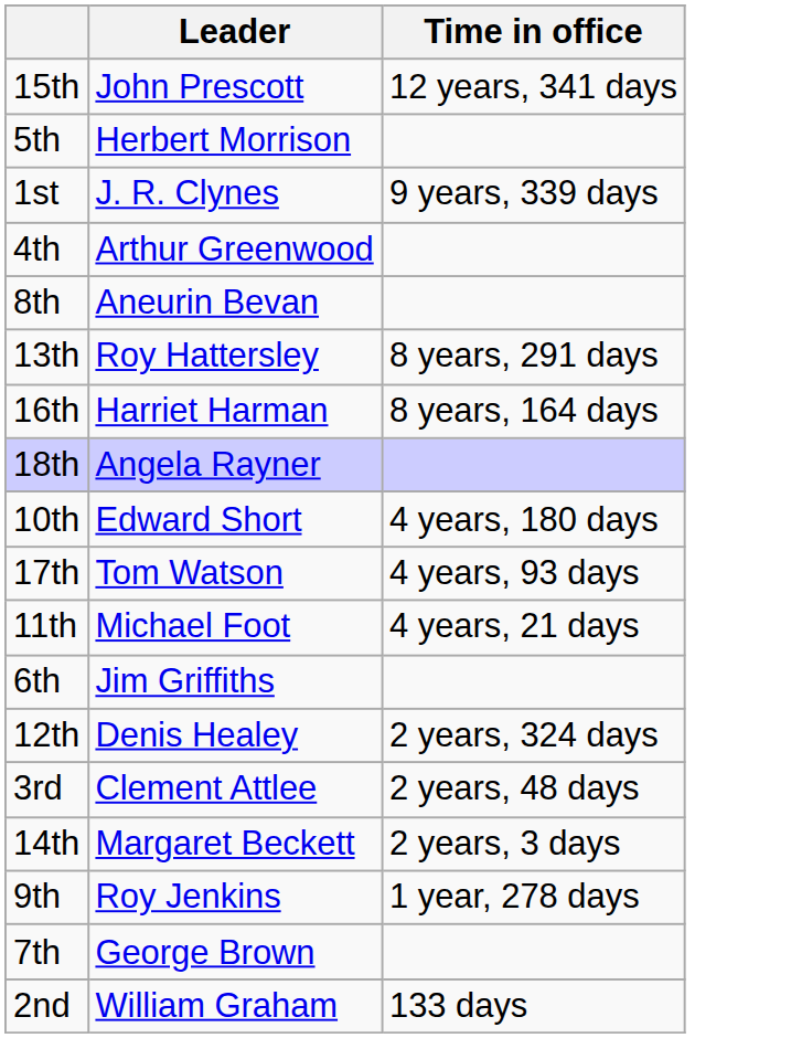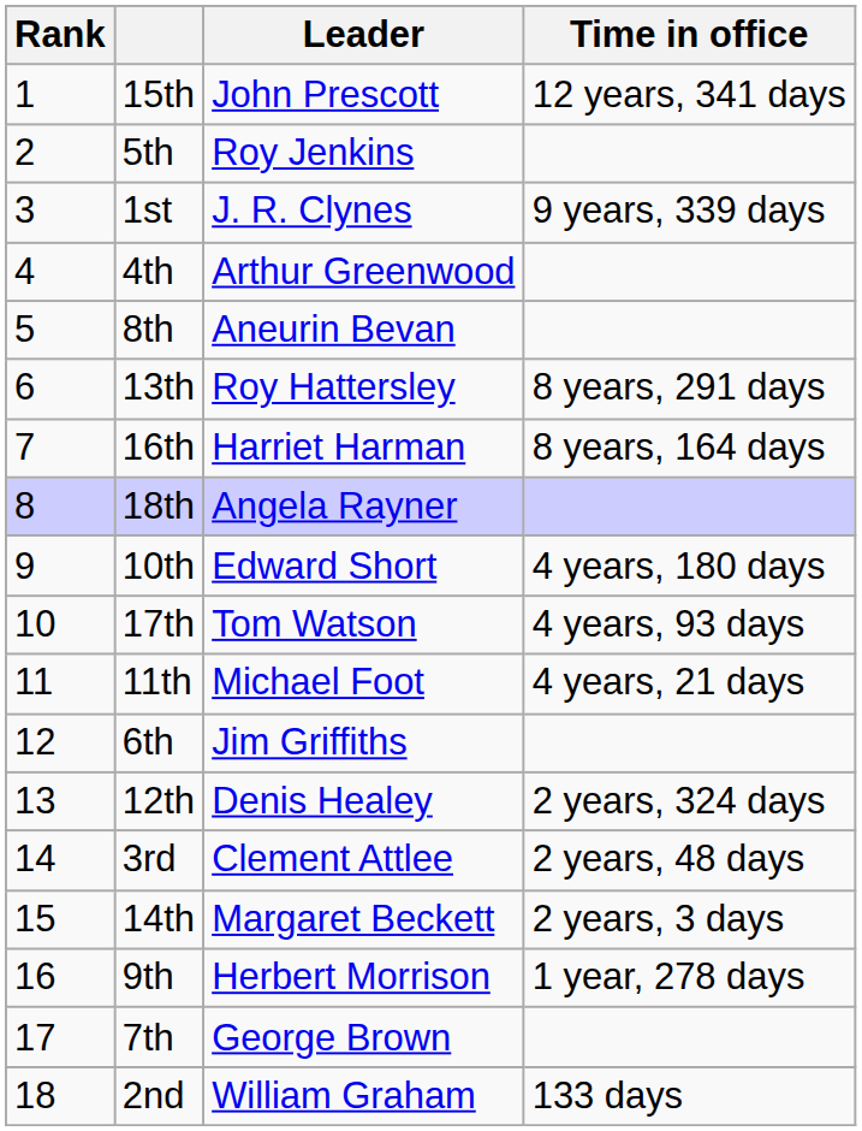+ column: Rank | 1 | 2 | 3 | 4 | 5 | 6 | 7 | 8 | 9 | 10 | 11 | 12 | 13 | 14 | 15 | 16 | 17 | 18
5th | Leader: Herbert Morrison -> Roy Jenkins
9th | Leader: Roy Jenkins -> Herbert Morrison
